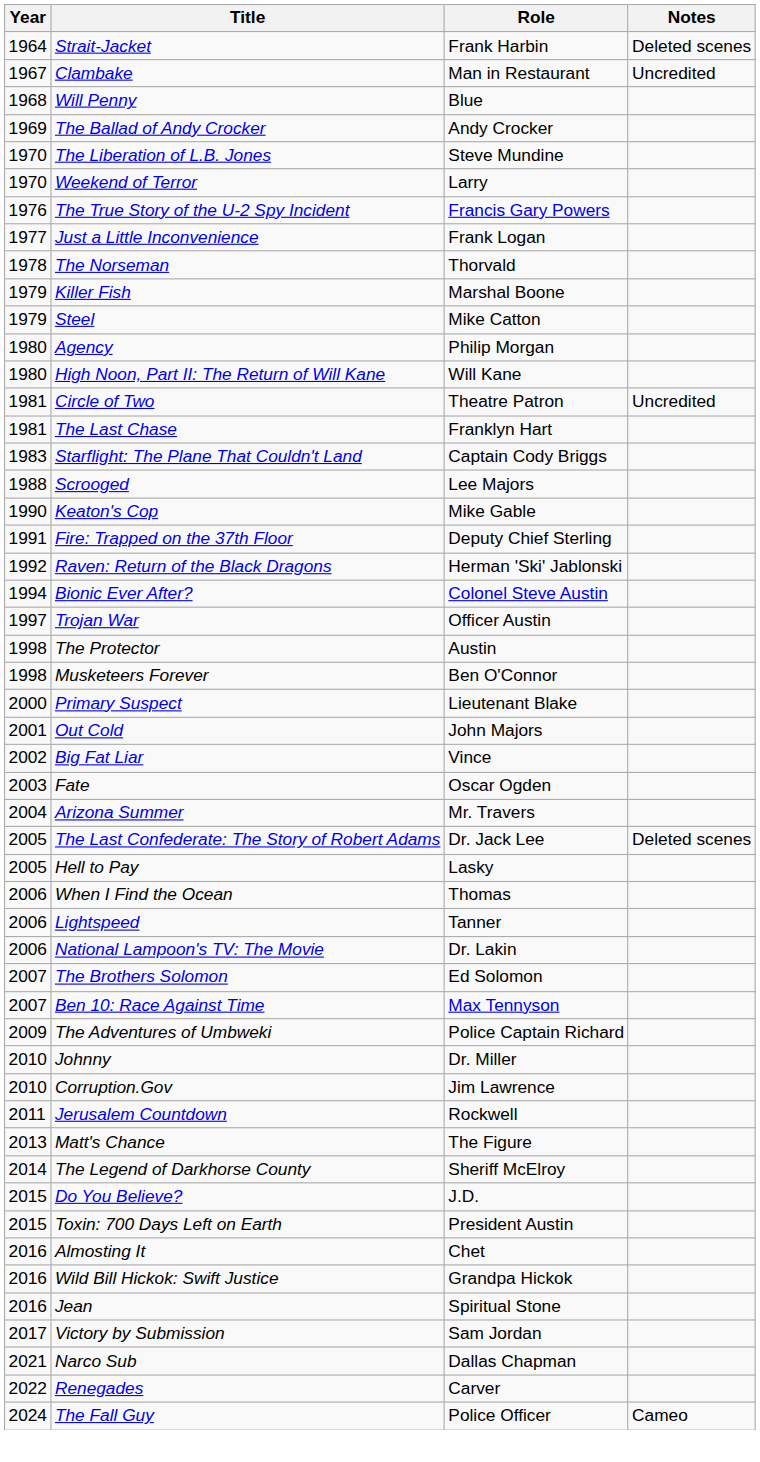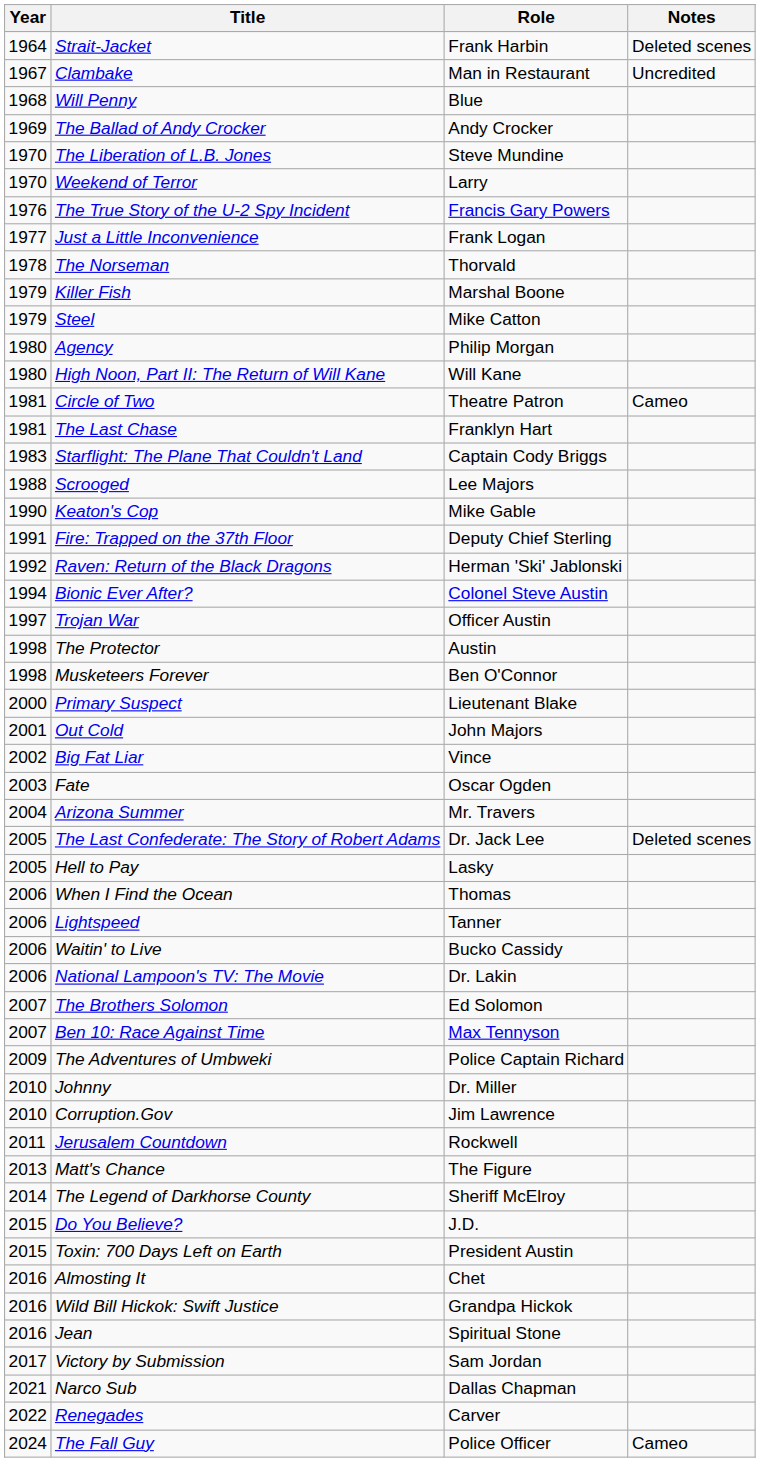Circle of Two | Notes: Uncredited -> Cameo
+ row: 2006 | Waitin' to Live | Bucko Cassidy
